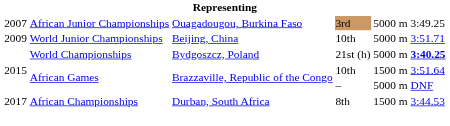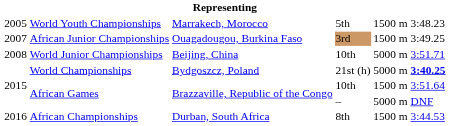+ row: 2005 | World Youth Championships | Marrakech, Morocco | 5th | 1500 m | 3:48.23
African Junior Championships | column 5: 5000 m -> 1500 m
World Junior Championships | column 1: 2009 -> 2008
African Championships | column 1: 2017 -> 2016
